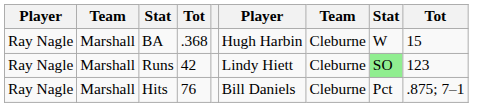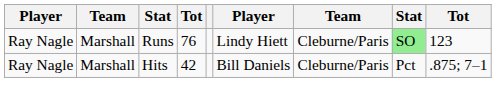- row: Ray Nagle | Marshall | BA | .368 | Hugh Harbin | Cleburne | W | 15
Runs | column 4: 42 -> 76
Runs | column 7: Cleburne -> Cleburne/Paris
Hits | column 4: 76 -> 42
Hits | column 7: Cleburne -> Cleburne/Paris
